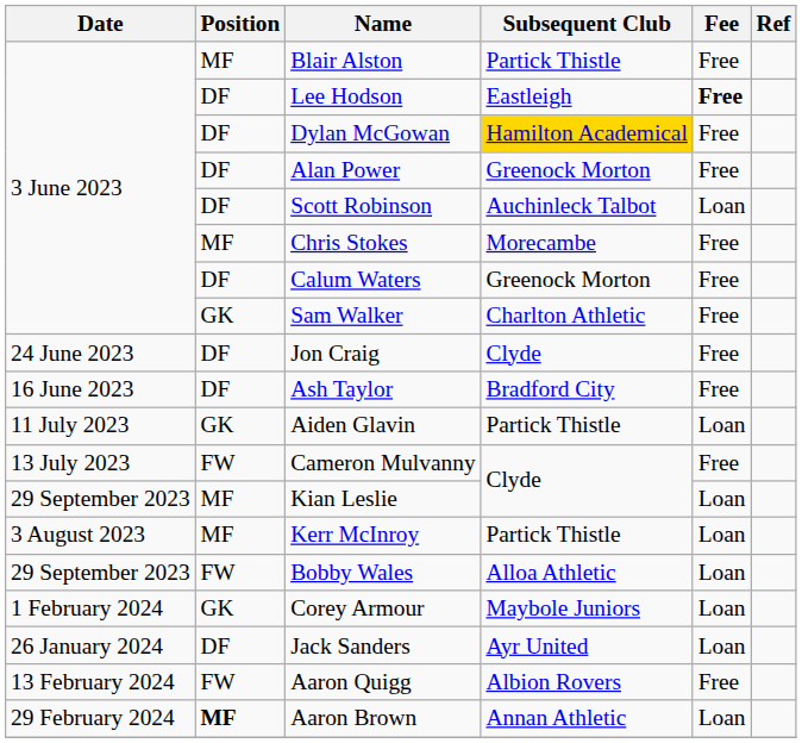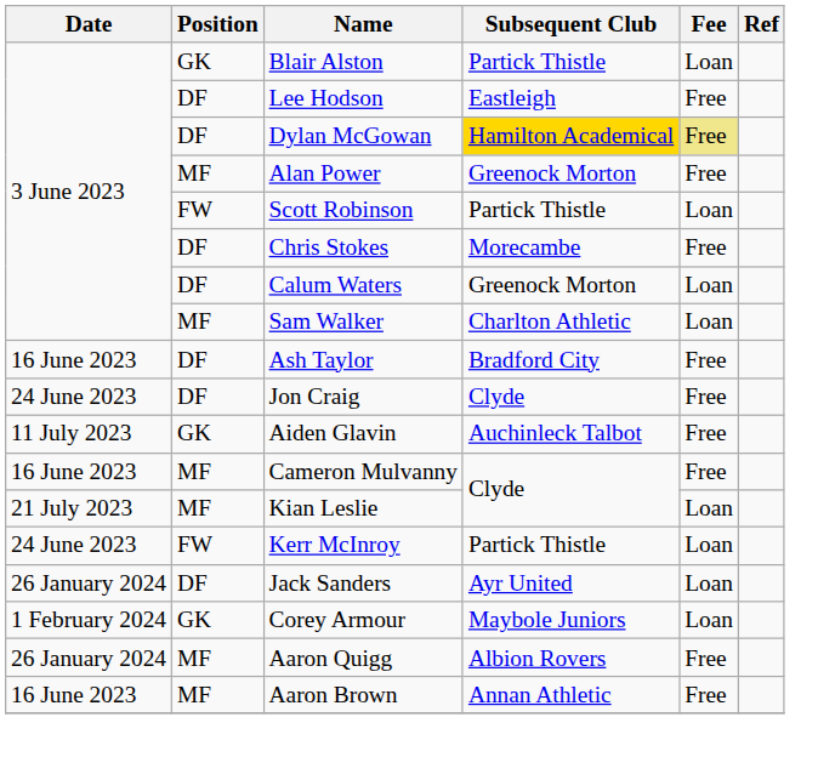Blair Alston | Position: MF -> GK
Blair Alston | Fee: Free -> Loan
Lee Hodson | Fee: bold -> normal
Dylan McGowan | Fee: no background -> khaki background
Alan Power | Position: DF -> MF
Scott Robinson | Position: DF -> FW
Scott Robinson | Subsequent Club: Auchinleck Talbot -> Partick Thistle
Chris Stokes | Position: MF -> DF
Calum Waters | Fee: Free -> Loan
Sam Walker | Position: GK -> MF
Sam Walker | Fee: Free -> Loan
rows swapped: Ash Taylor <-> Jon Craig
Aiden Glavin | Subsequent Club: Partick Thistle -> Auchinleck Talbot
Aiden Glavin | Fee: Loan -> Free
Cameron Mulvanny | Date: 13 July 2023 -> 16 June 2023
Cameron Mulvanny | Position: FW -> MF
Kian Leslie | Date: 29 September 2023 -> 21 July 2023
Kerr McInroy | Date: 3 August 2023 -> 24 June 2023
Kerr McInroy | Position: MF -> FW
- row: 29 September 2023 | FW | Bobby Wales | Alloa Athletic | Loan
rows swapped: Jack Sanders <-> Corey Armour
Aaron Quigg | Date: 13 February 2024 -> 26 January 2024
Aaron Quigg | Position: FW -> MF
Aaron Brown | Date: 29 February 2024 -> 16 June 2023
Aaron Brown | Position: bold -> normal
Aaron Brown | Fee: Loan -> Free
